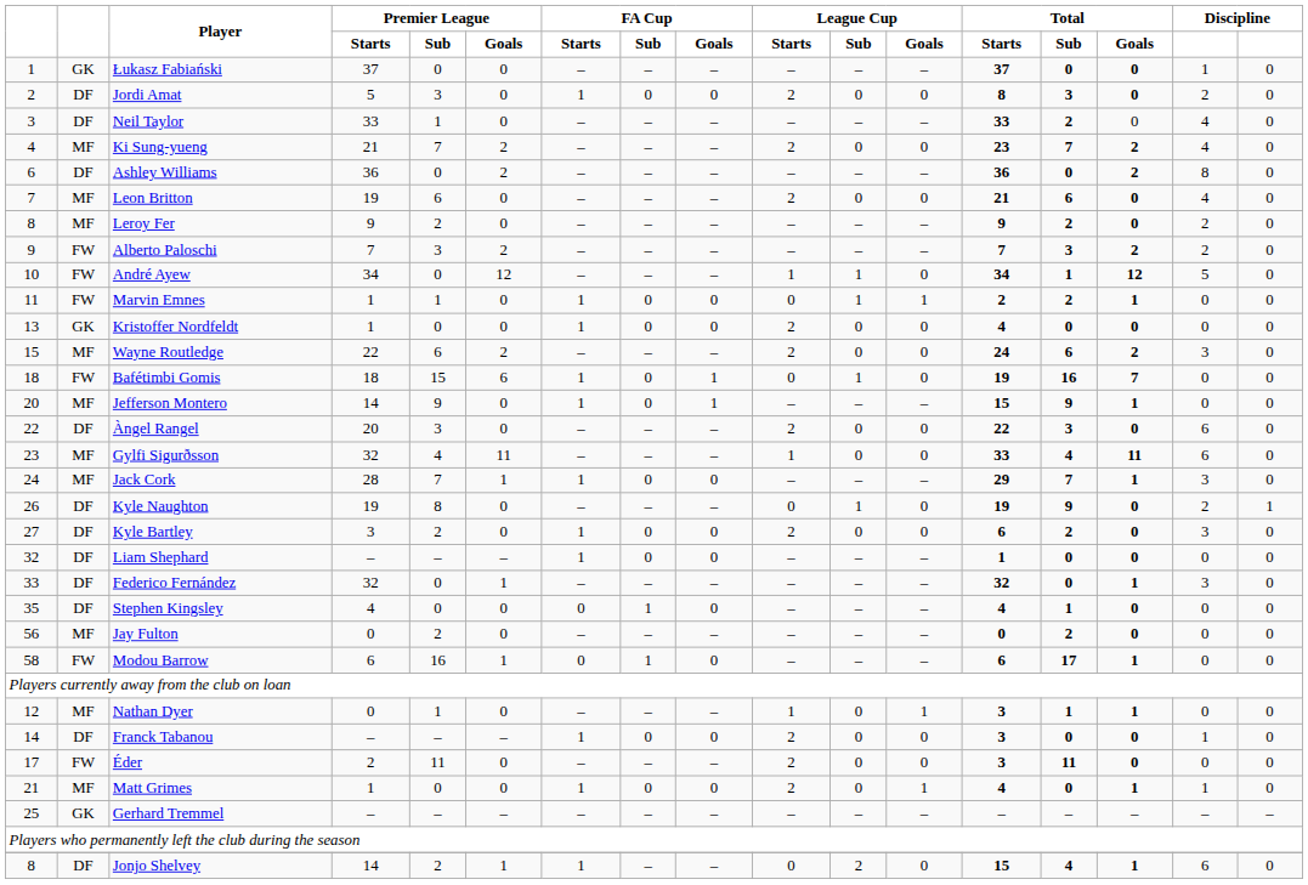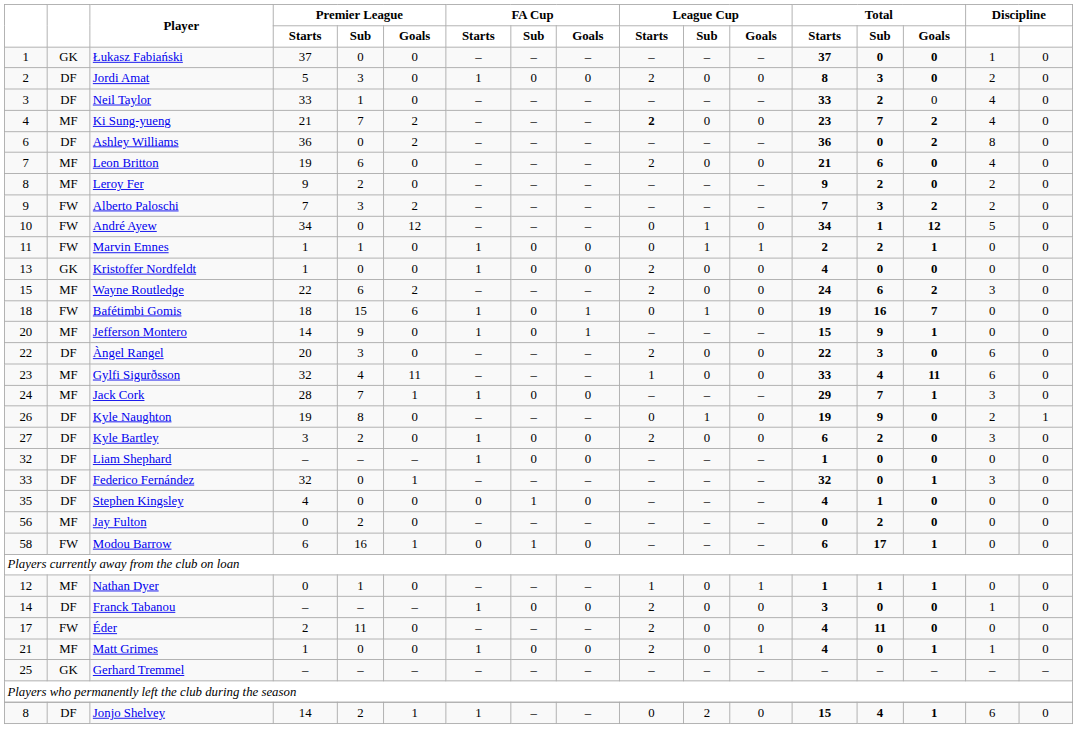Ki Sung-yueng | League Cup / Starts: normal -> bold
André Ayew | League Cup / Starts: 1 -> 0
Nathan Dyer | Total / Starts: 3 -> 1
Éder | Total / Starts: 3 -> 4
